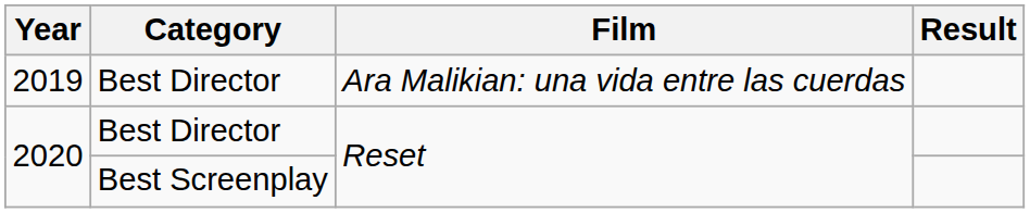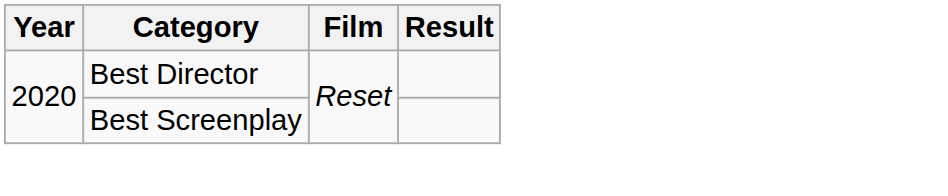- row: 2019 | Best Director | Ara Malikian: una vida entre las cuerdas
